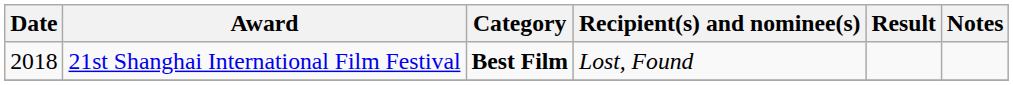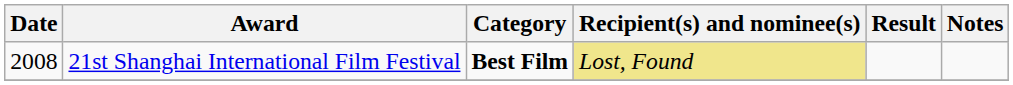21st Shanghai International Film Festival | Date: 2018 -> 2008
21st Shanghai International Film Festival | Recipient(s) and nominee(s): no background -> khaki background
